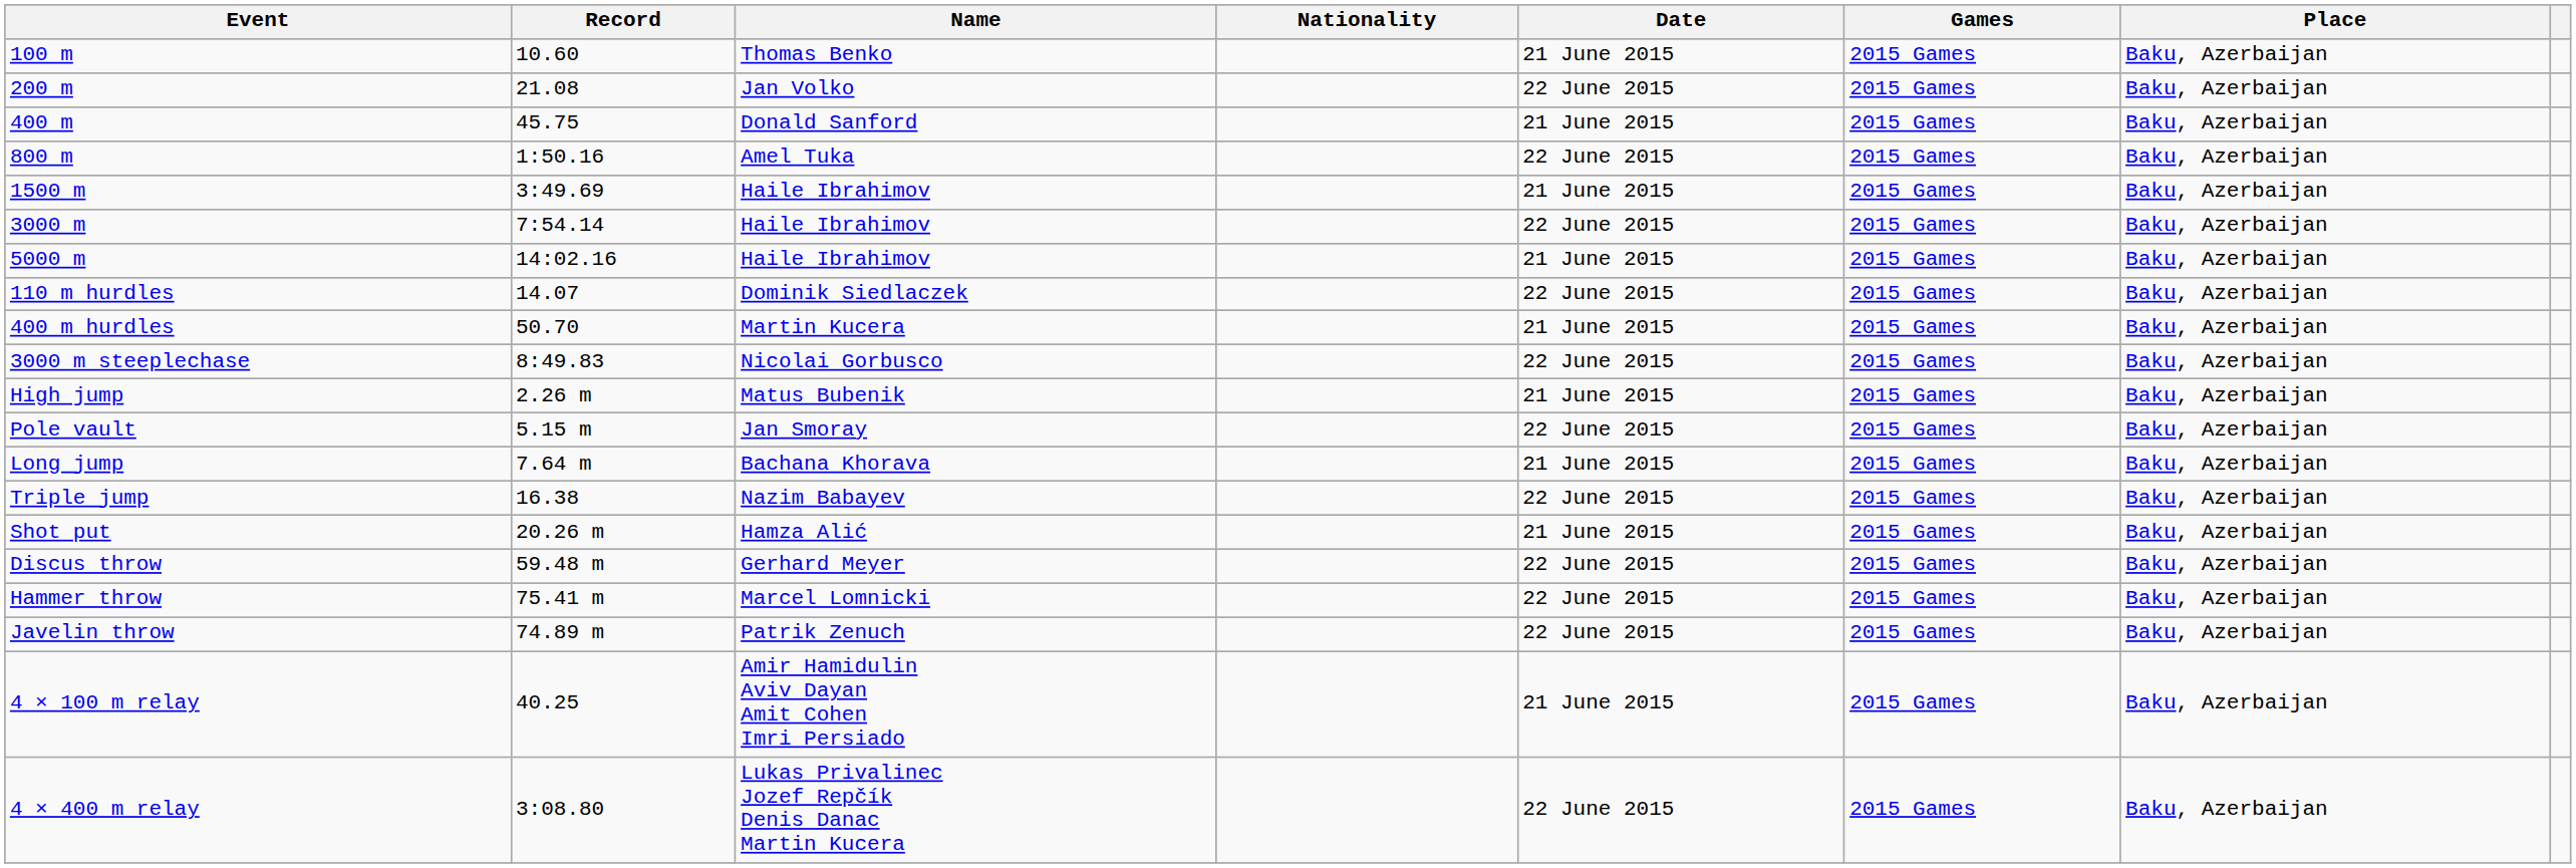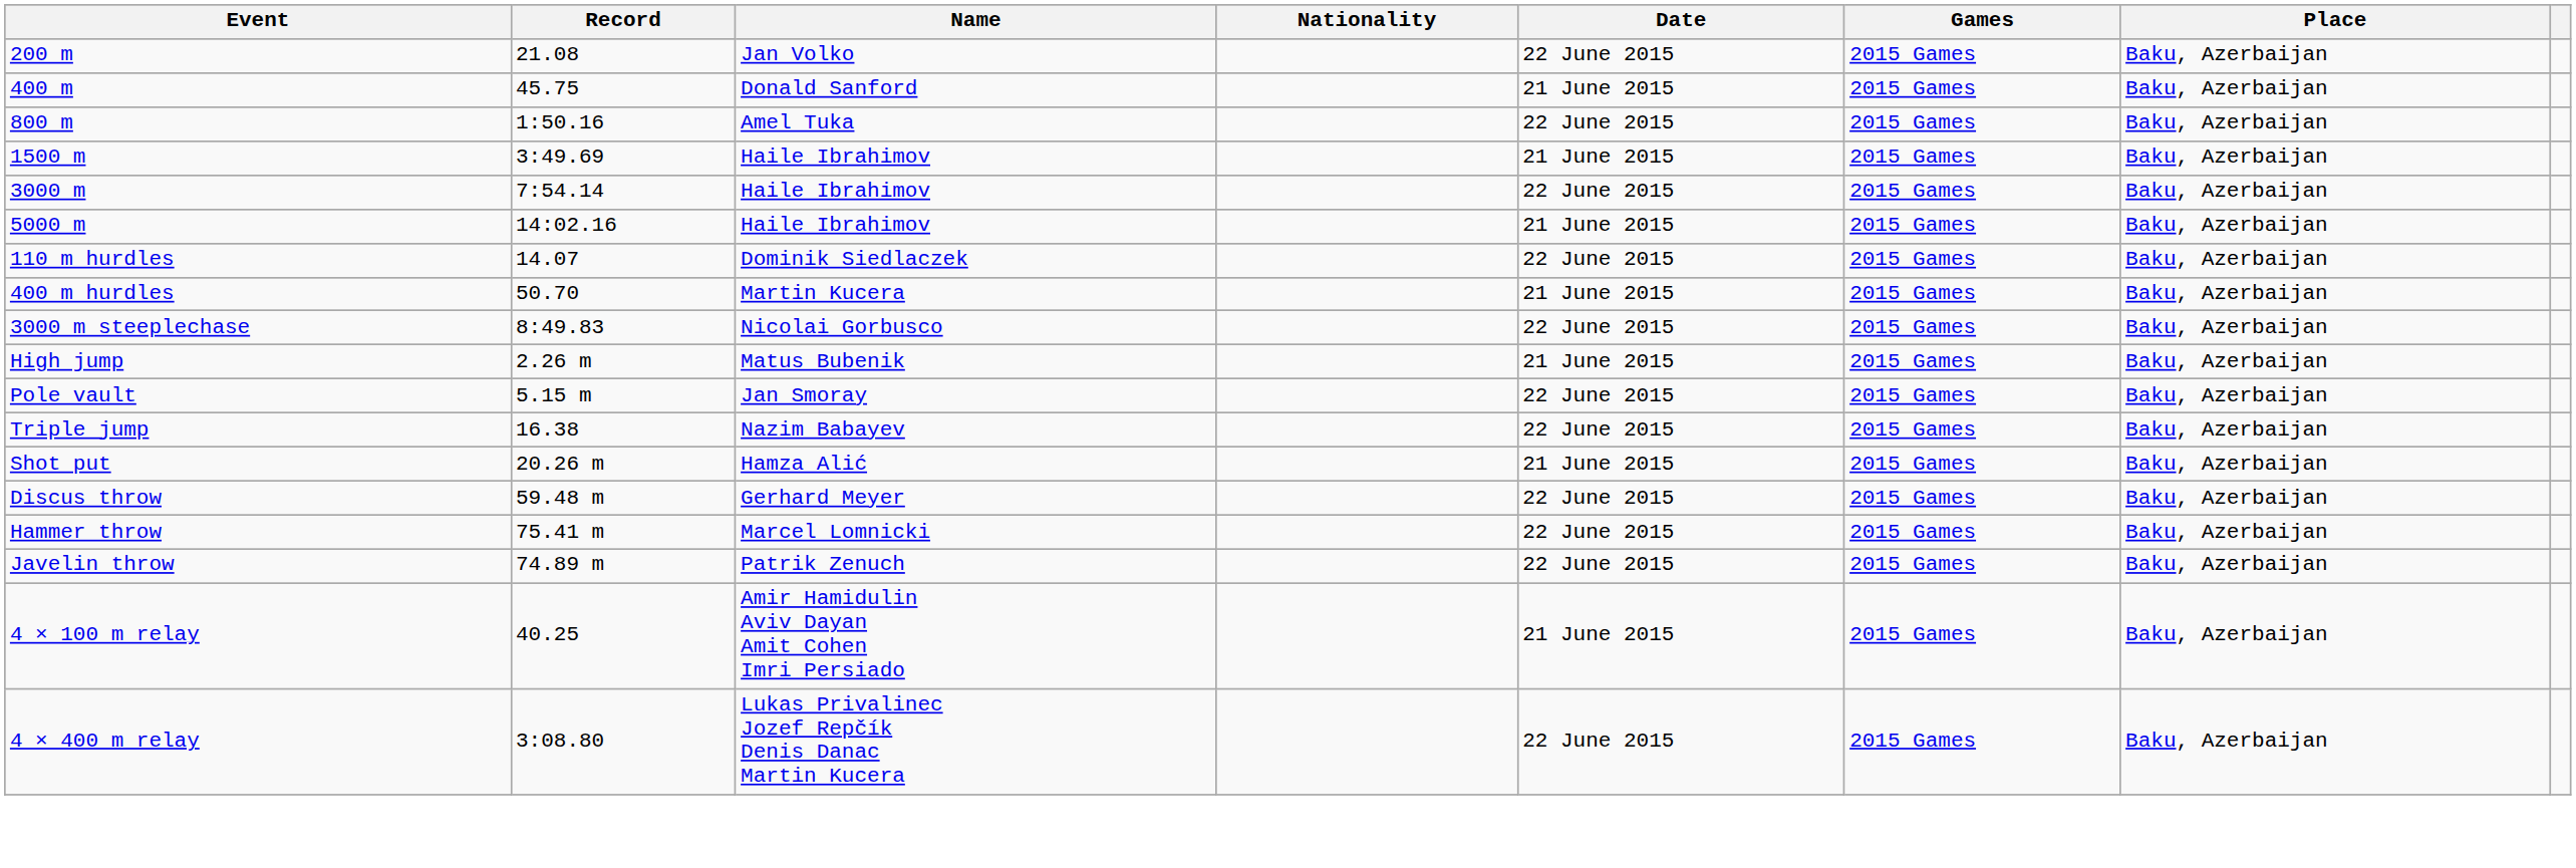- row: 100 m | 10.60 | Thomas Benko | 21 June 2015 | 2015 Games | Baku, Azerbaijan
- row: Long jump | 7.64 m | Bachana Khorava | 21 June 2015 | 2015 Games | Baku, Azerbaijan
